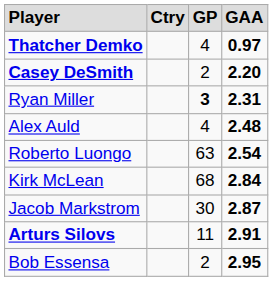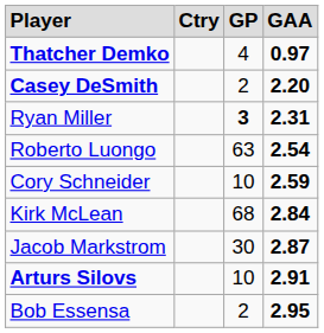- row: Alex Auld | 4 | 2.48
+ row: Cory Schneider | 10 | 2.59
Arturs Silovs | column 3: 11 -> 10
